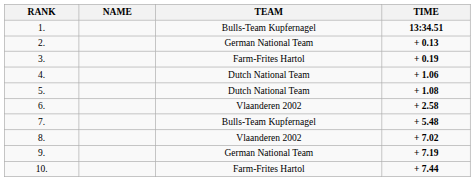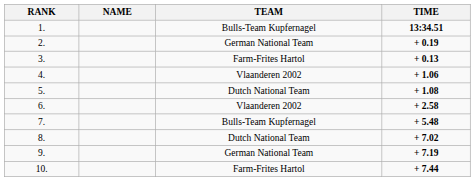2. | TIME: + 0.13 -> + 0.19
3. | TIME: + 0.19 -> + 0.13
4. | TEAM: Dutch National Team -> Vlaanderen 2002
8. | TEAM: Vlaanderen 2002 -> Dutch National Team
